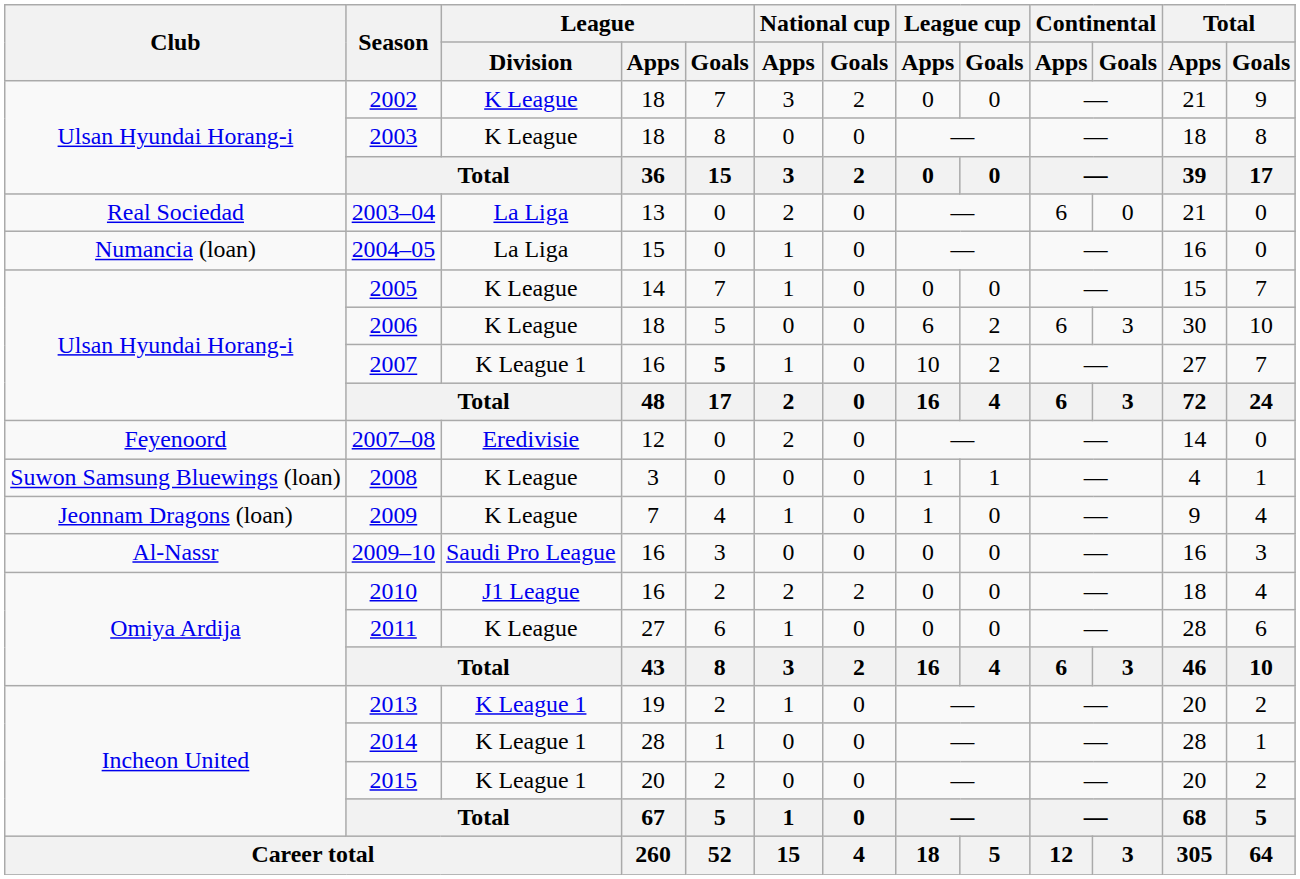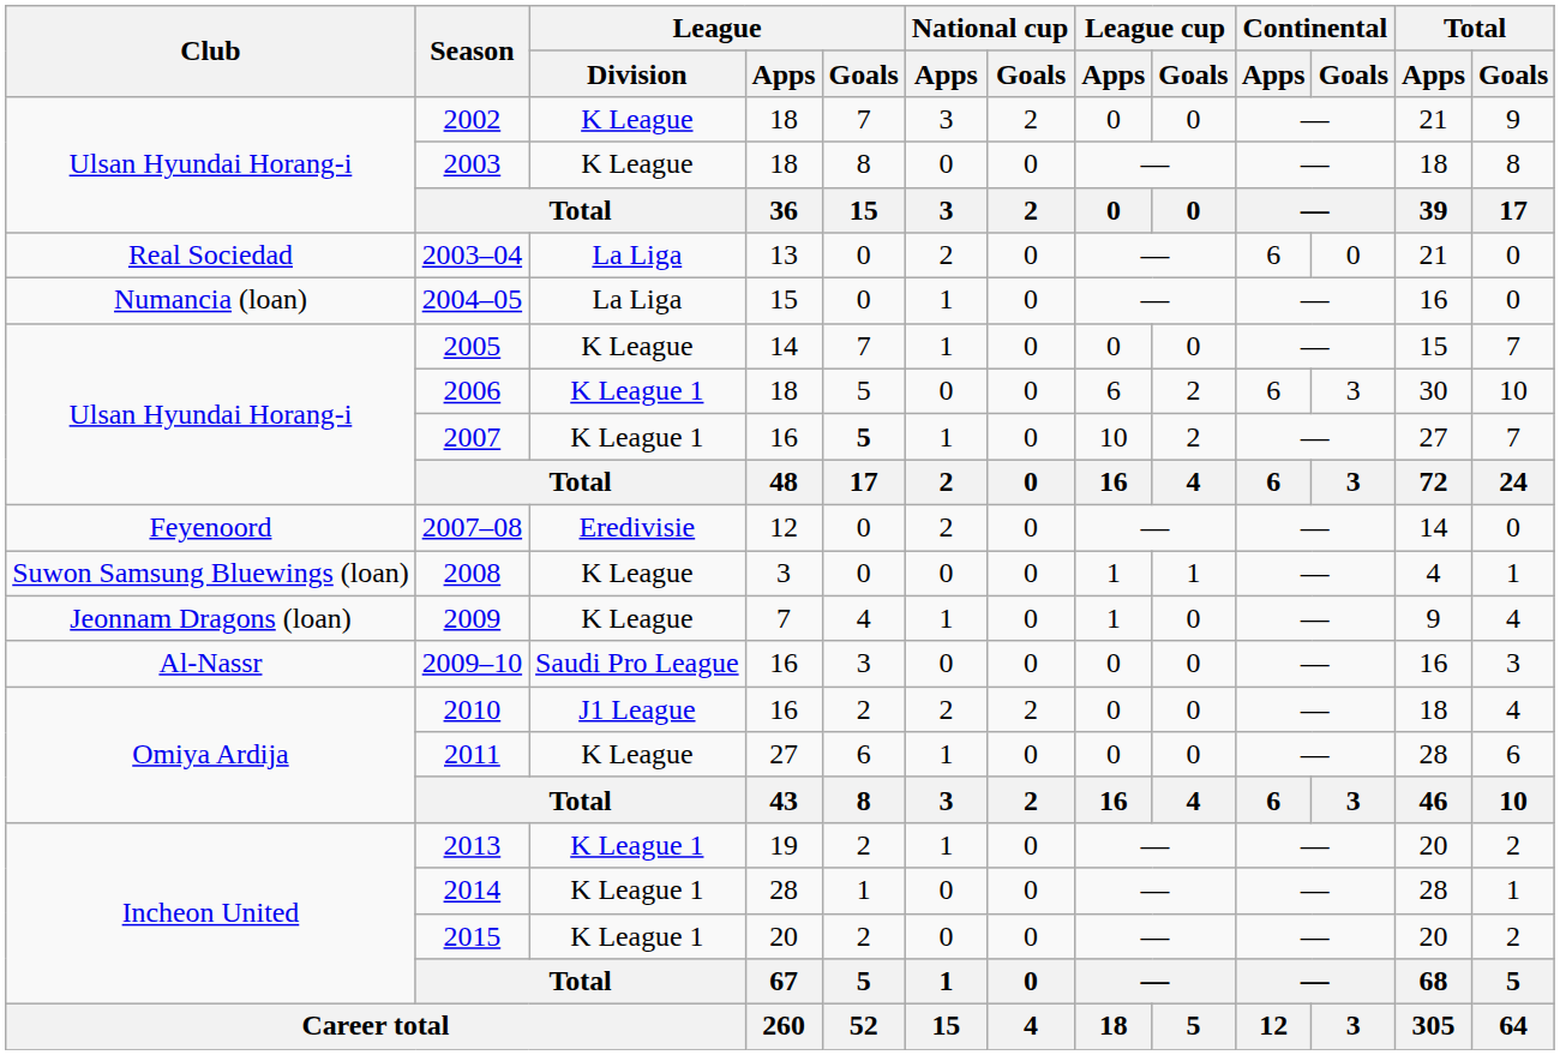2006 | League / Division: K League -> K League 1
